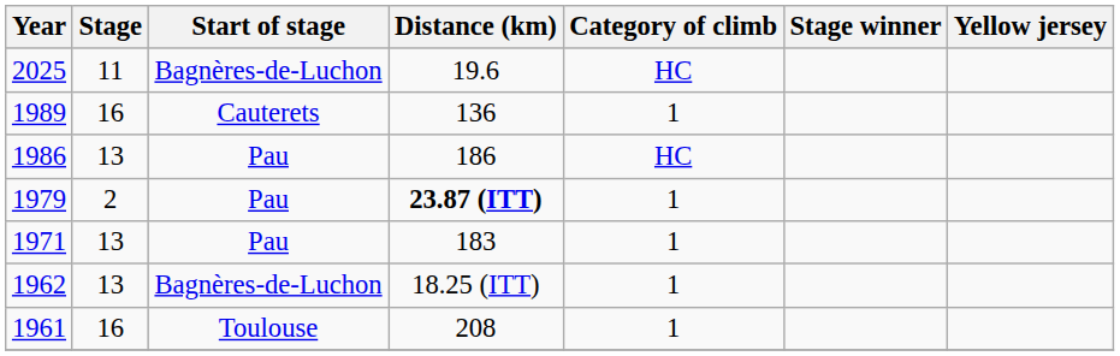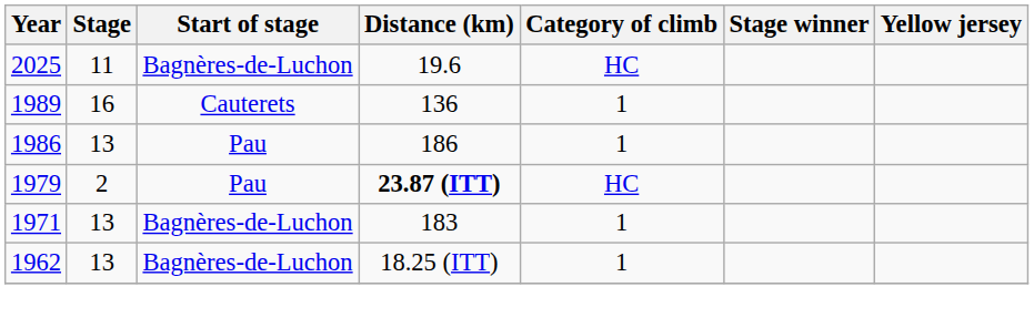1986 | Category of climb: HC -> 1
1979 | Category of climb: 1 -> HC
1971 | Start of stage: Pau -> Bagnères-de-Luchon
- row: 1961 | 16 | Toulouse | 208 | 1
